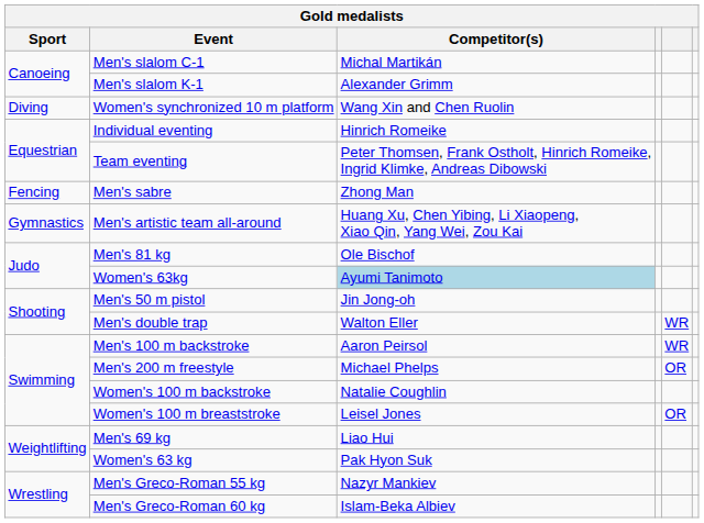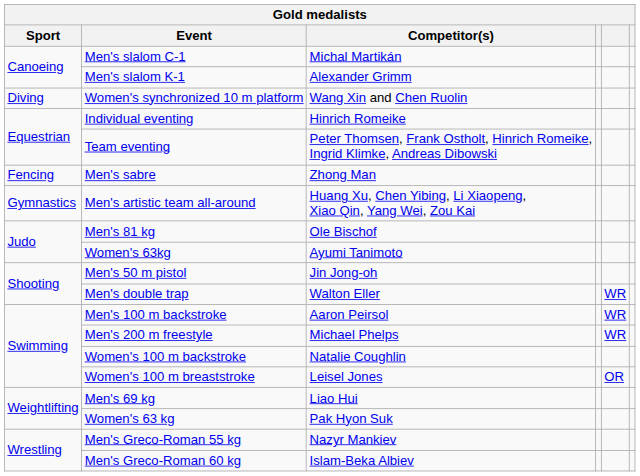Women's 63kg | Competitor(s): lightblue background -> no background
Men's 200 m freestyle | column 5: OR -> WR
